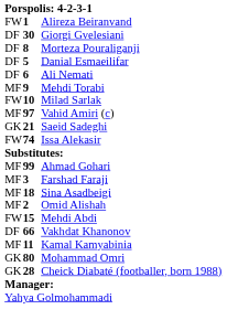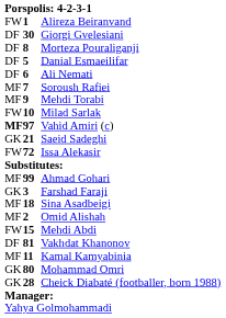+ row: MF | 7 | Soroush Rafiei
Vahid Amiri (c) | column 1: normal -> bold
Issa Alekasir | column 2: 74 -> 72
Farshad Faraji | column 1: MF -> GK
Vakhdat Khanonov | column 2: 66 -> 81
